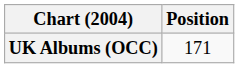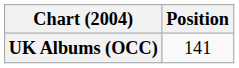UK Albums (OCC) | Position: 171 -> 141
